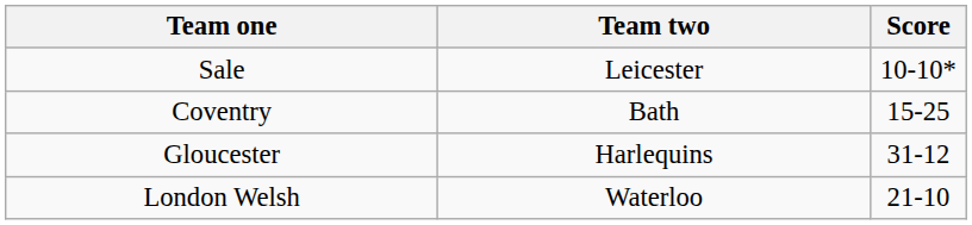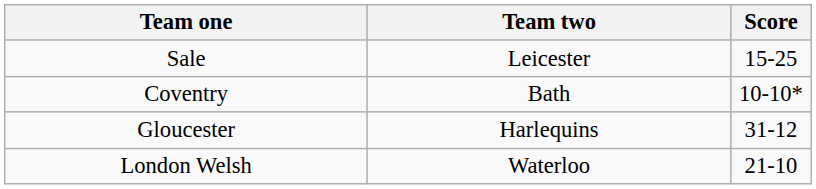Sale | Score: 10-10* -> 15-25
Coventry | Score: 15-25 -> 10-10*
